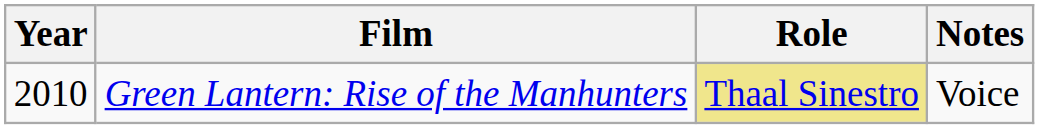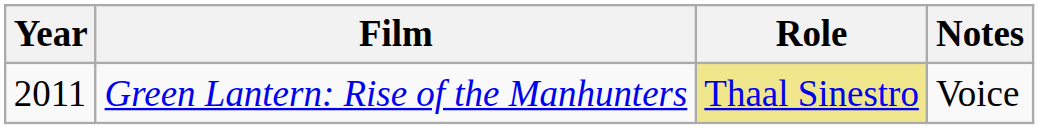Green Lantern: Rise of the Manhunters | Year: 2010 -> 2011
